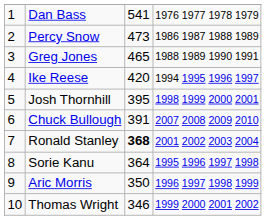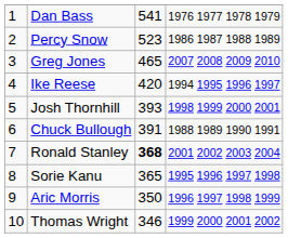Percy Snow | column 3: 473 -> 523
Greg Jones | column 4: 1988 1989 1990 1991 -> 2007 2008 2009 2010
Josh Thornhill | column 3: 395 -> 393
Chuck Bullough | column 4: 2007 2008 2009 2010 -> 1988 1989 1990 1991
Sorie Kanu | column 3: 364 -> 365
